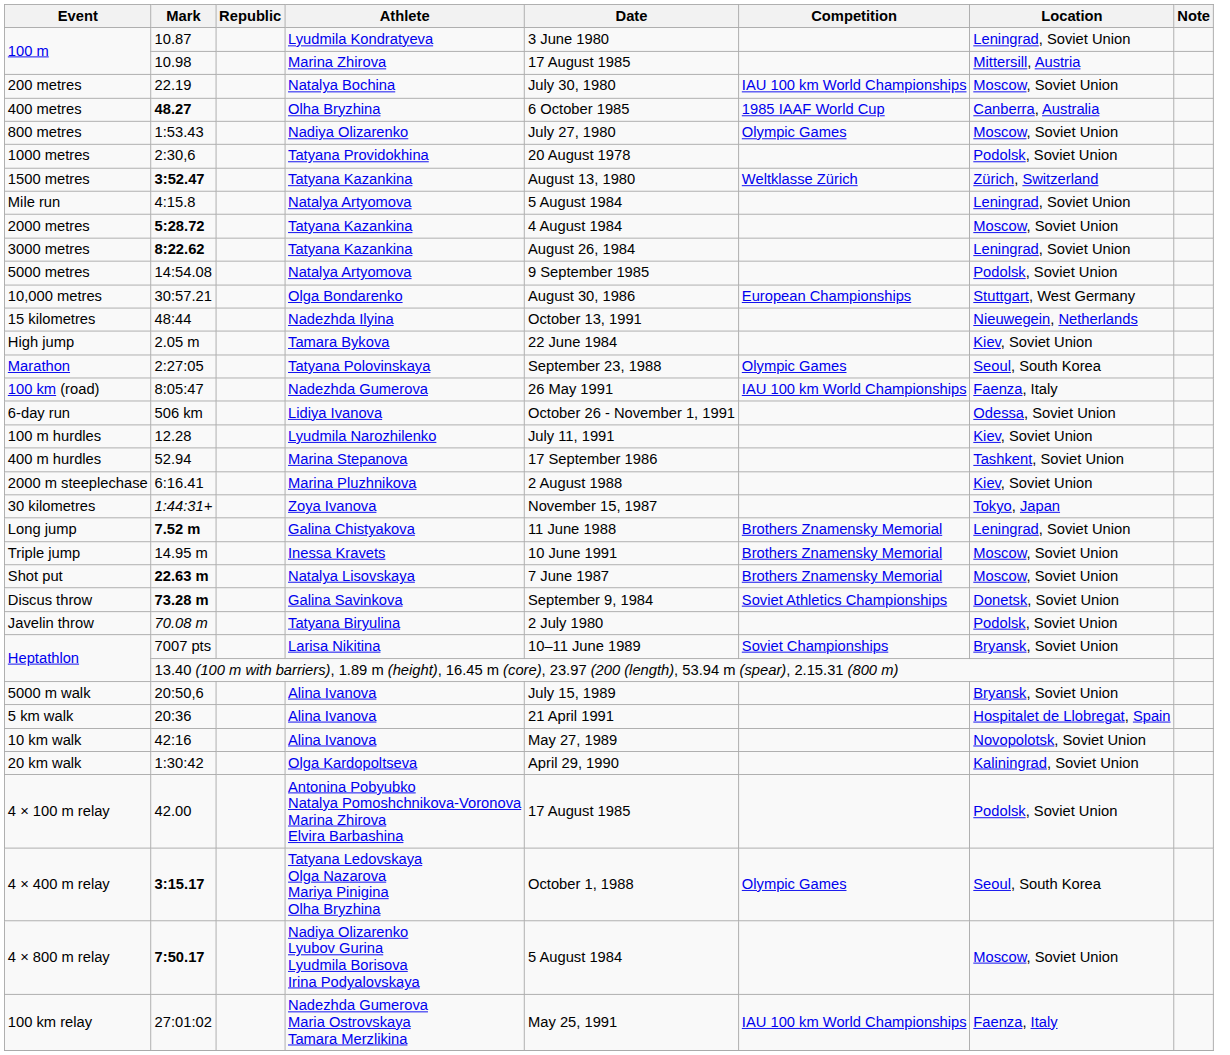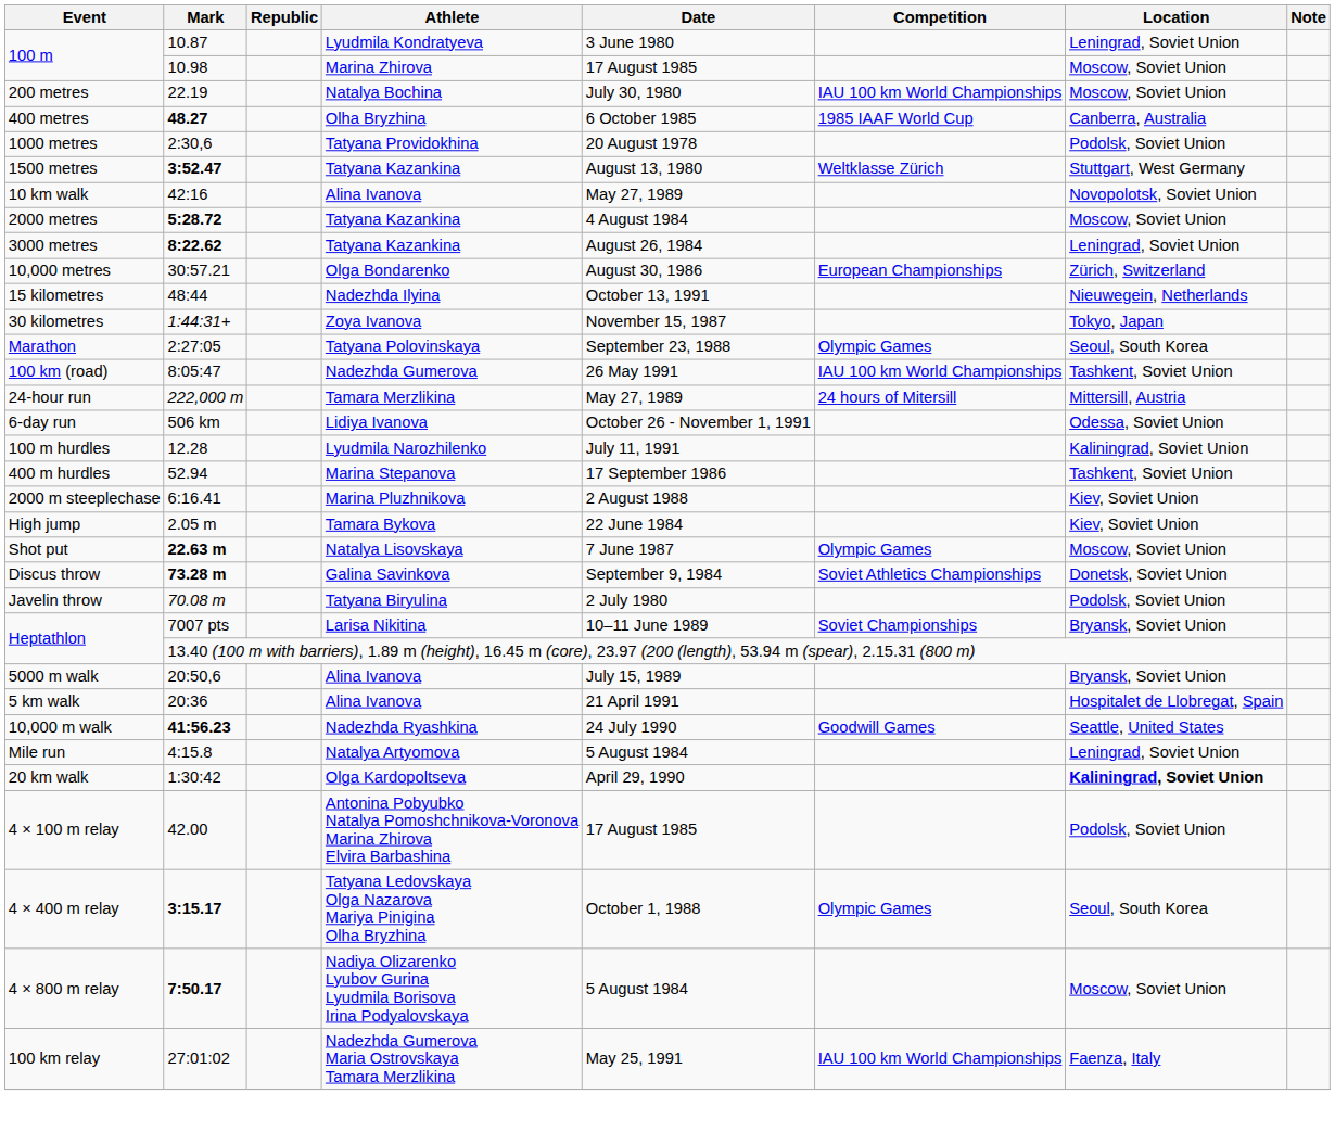100 m / 10.98 | Location: Mittersill, Austria -> Moscow, Soviet Union
- row: 800 metres | 1:53.43 | Nadiya Olizarenko | July 27, 1980 | Olympic Games | Moscow, Soviet Union
1500 metres | Location: Zürich, Switzerland -> Stuttgart, West Germany
rows swapped: Mile run <-> 10 km walk
- row: 5000 metres | 14:54.08 | Natalya Artyomova | 9 September 1985 | Podolsk, Soviet Union
10,000 metres | Location: Stuttgart, West Germany -> Zürich, Switzerland
rows swapped: 30 kilometres <-> High jump
100 km (road) | Location: Faenza, Italy -> Tashkent, Soviet Union
+ row: 24-hour run | 222,000 m | Tamara Merzlikina | May 27, 1989 | 24 hours of Mitersill | Mittersill, Austria
100 m hurdles | Location: Kiev, Soviet Union -> Kaliningrad, Soviet Union
- row: Long jump | 7.52 m | Galina Chistyakova | 11 June 1988 | Brothers Znamensky Memorial | Leningrad, Soviet Union
- row: Triple jump | 14.95 m | Inessa Kravets | 10 June 1991 | Brothers Znamensky Memorial | Moscow, Soviet Union
Shot put | Competition: Brothers Znamensky Memorial -> Olympic Games
+ row: 10,000 m walk | 41:56.23 | Nadezhda Ryashkina | 24 July 1990 | Goodwill Games | Seattle, United States
20 km walk | Location: normal -> bold
